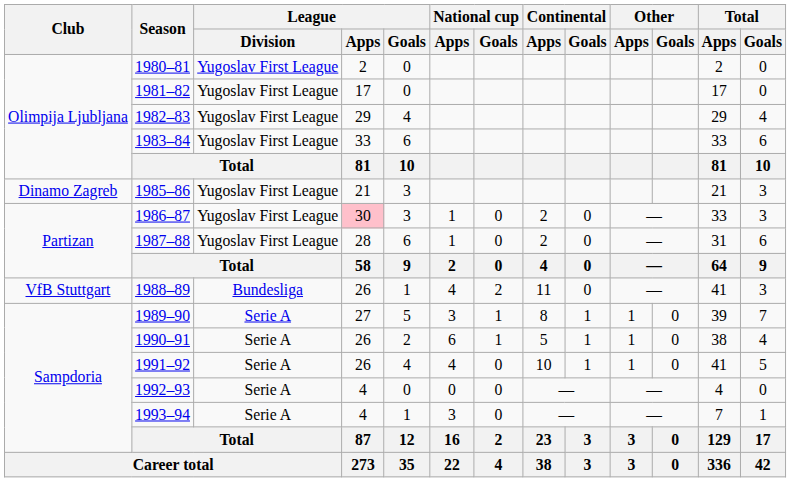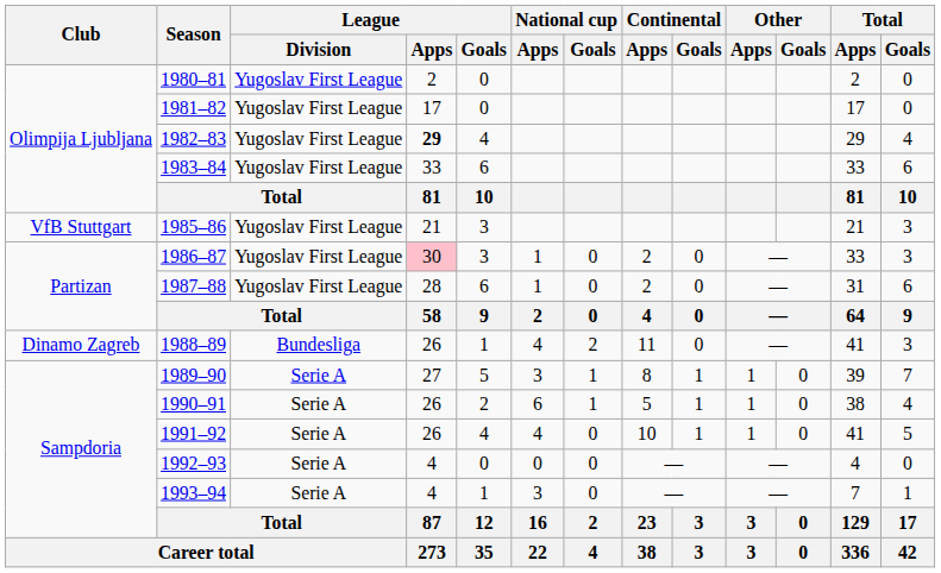1982–83 | League / Apps: normal -> bold
1985–86 | Club: Dinamo Zagreb -> VfB Stuttgart
1988–89 | Club: VfB Stuttgart -> Dinamo Zagreb
